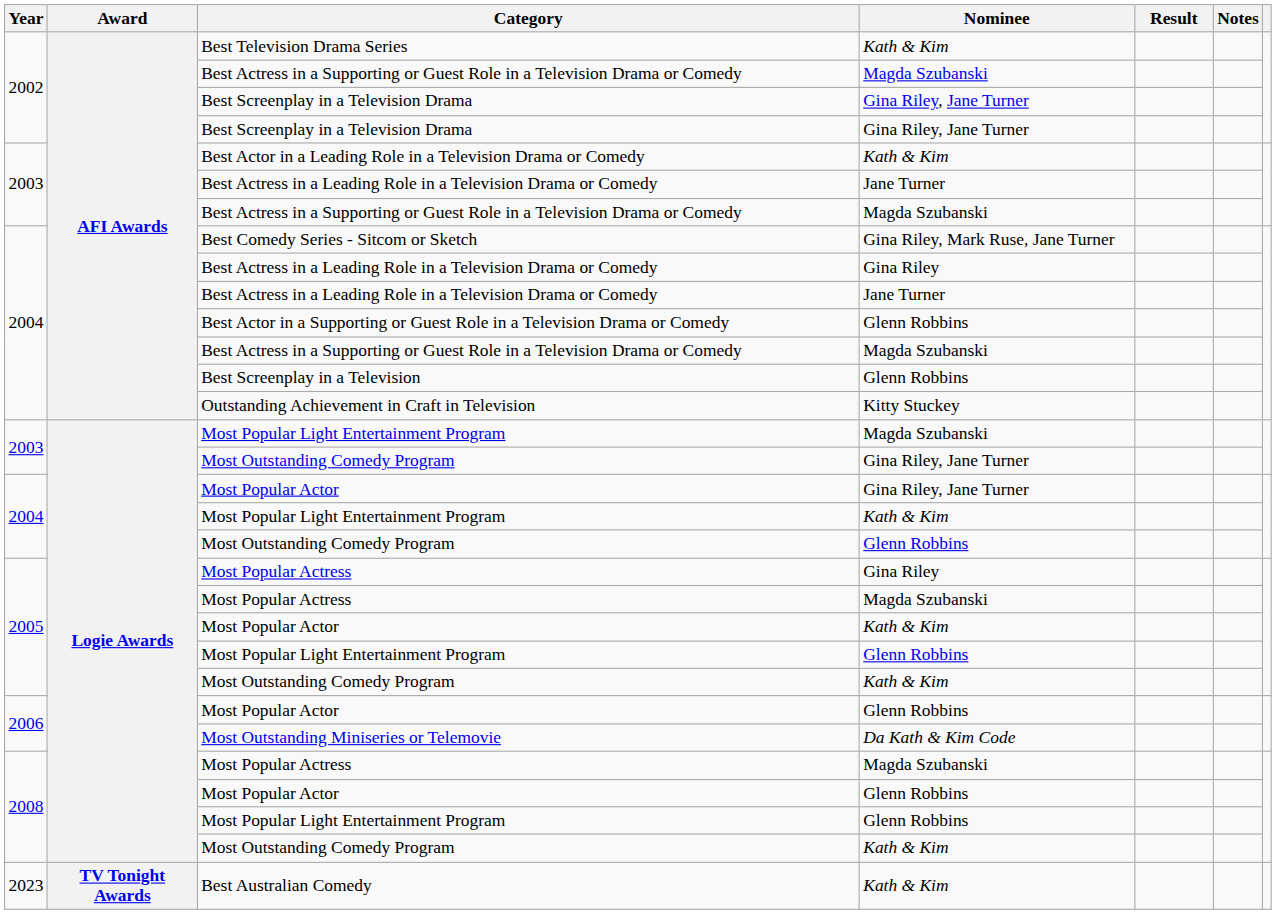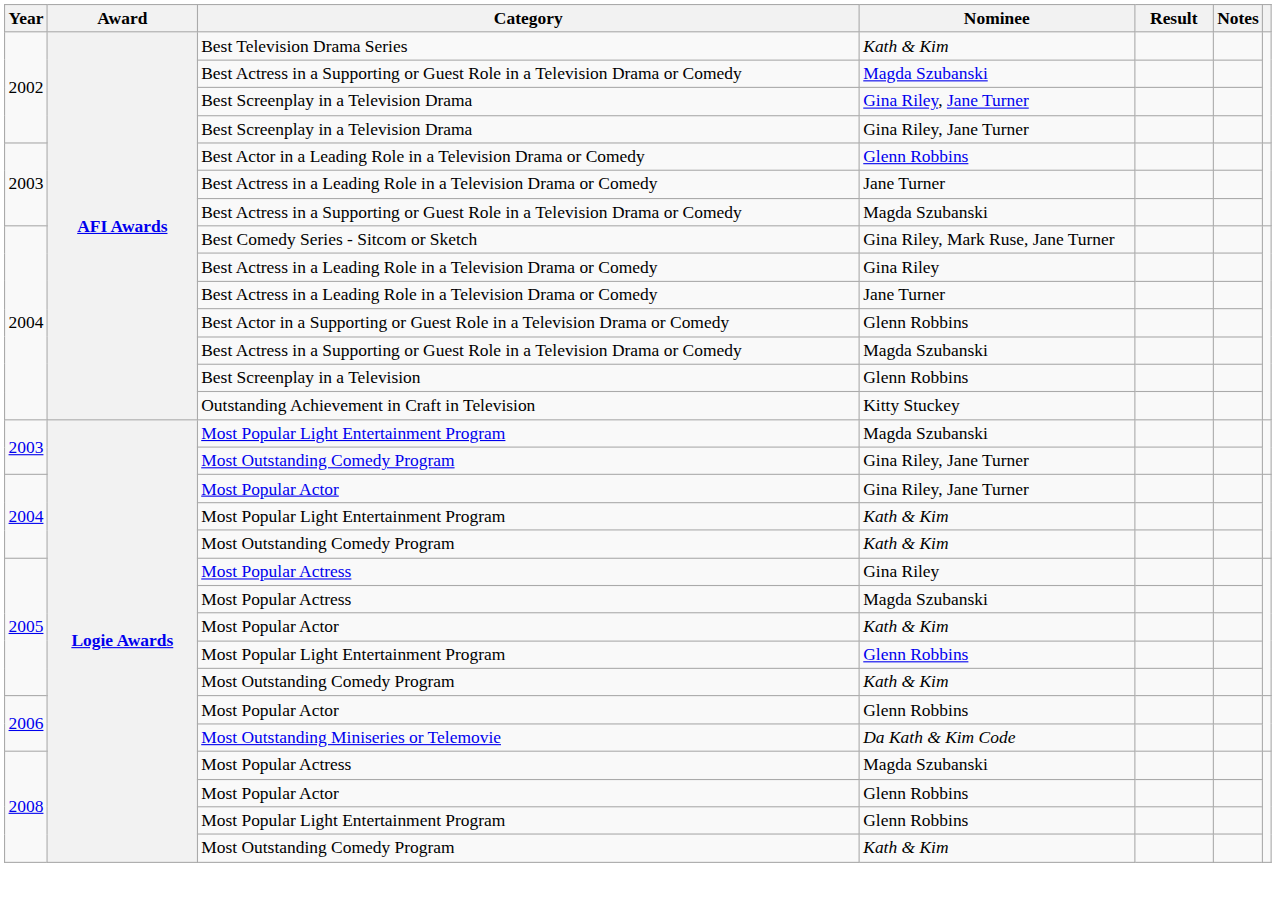Best Actor in a Leading Role in a Television Drama or Comedy | Nominee: Kath & Kim -> Glenn Robbins
2004 / Most Outstanding Comedy Program | Nominee: Glenn Robbins -> Kath & Kim
- row: 2023 | TV Tonight Awards | Best Australian Comedy | Kath & Kim
